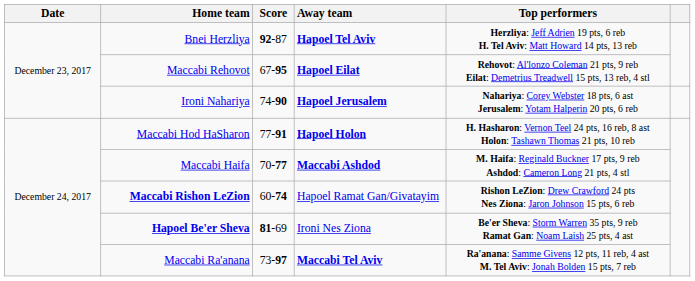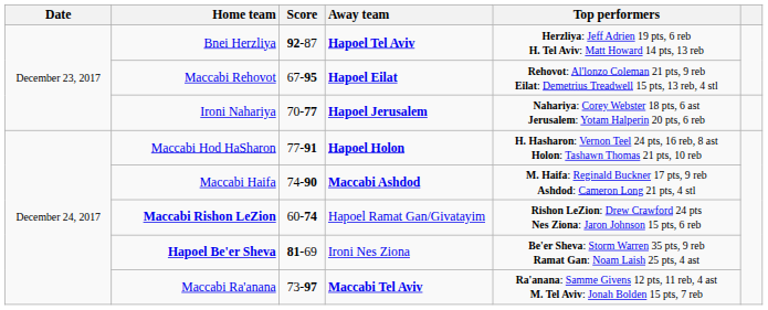Ironi Nahariya | Score: 74-90 -> 70-77
Maccabi Haifa | Score: 70-77 -> 74-90
